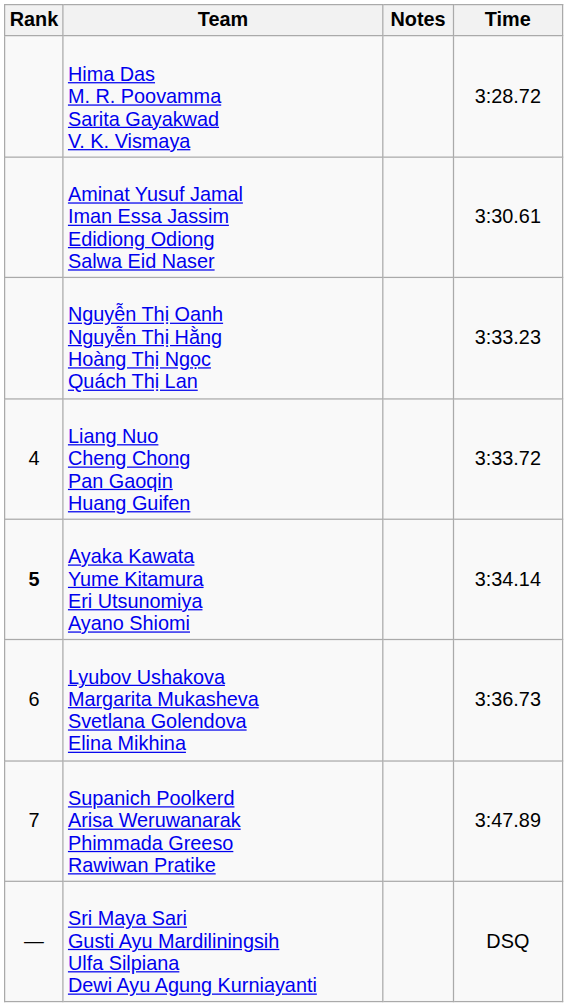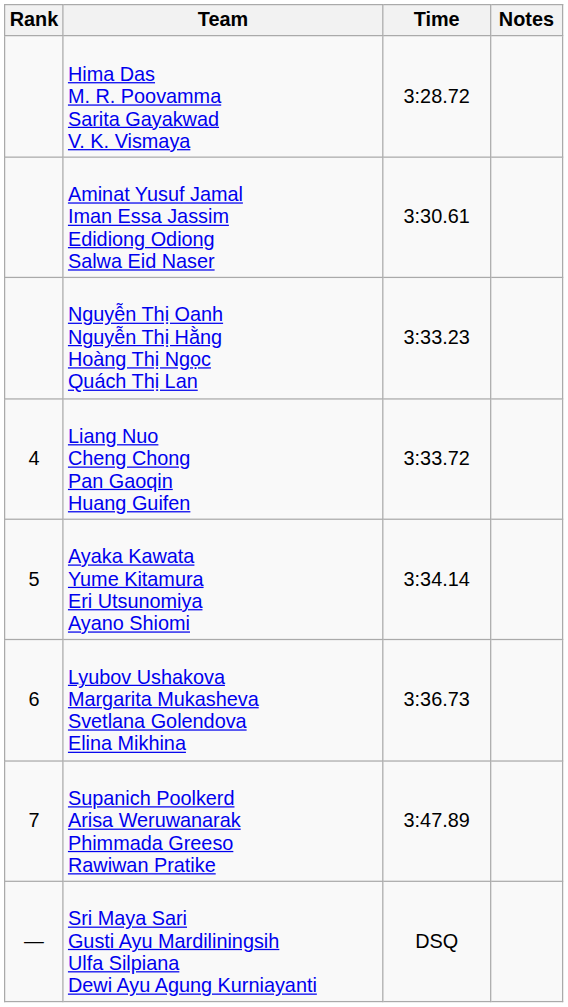columns swapped: Time <-> Notes
Ayaka Kawata Yume Kitamura Eri Utsunomiya Ayano Shiomi | Rank: bold -> normal
